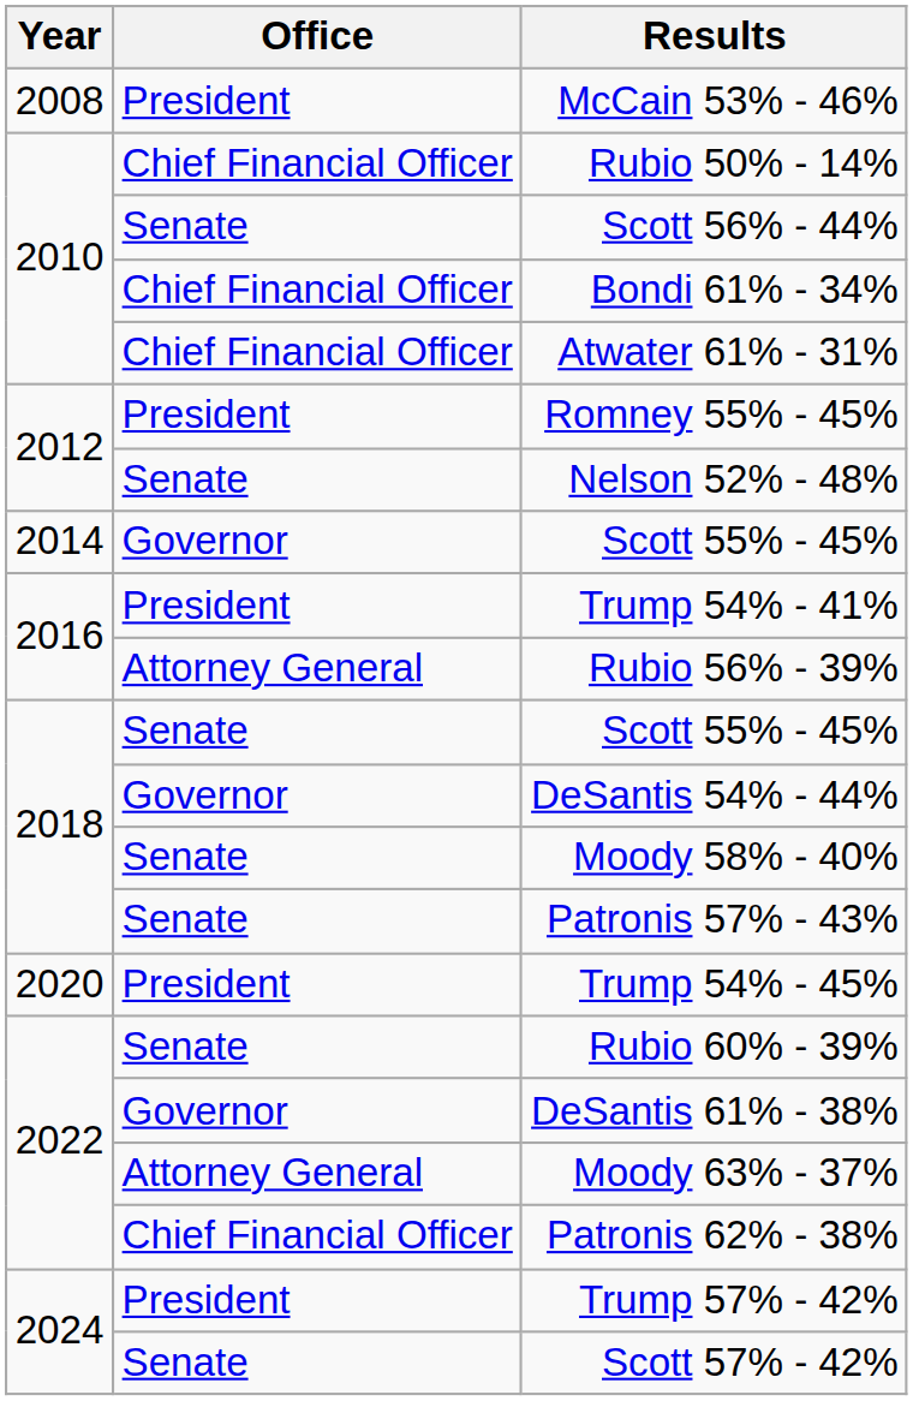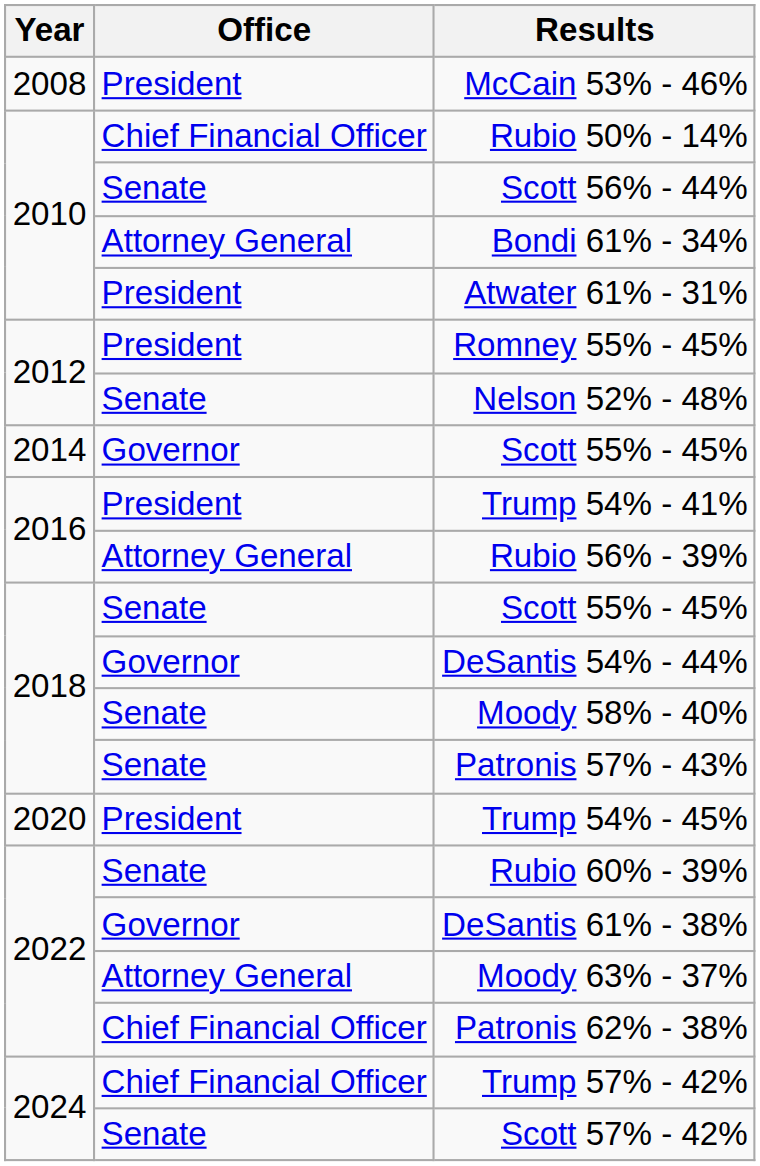Bondi 61% - 34% | Office: Chief Financial Officer -> Attorney General
Atwater 61% - 31% | Office: Chief Financial Officer -> President
Trump 57% - 42% | Office: President -> Chief Financial Officer
